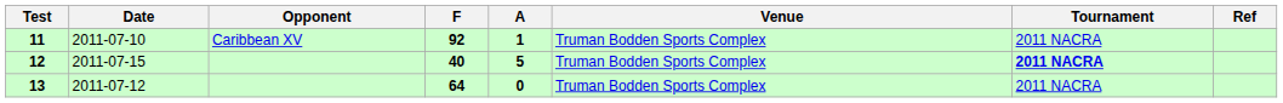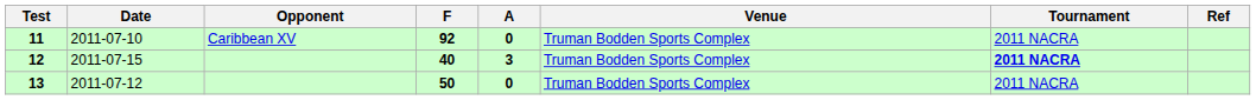11 | A: 1 -> 0
12 | A: 5 -> 3
13 | F: 64 -> 50
